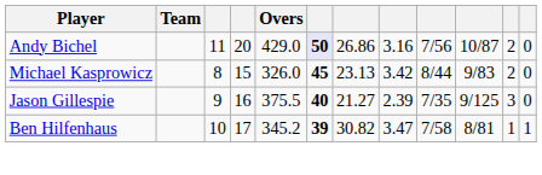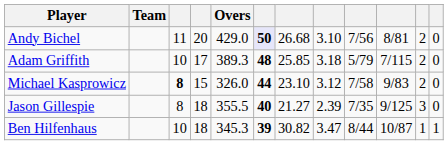Andy Bichel | column 7: 26.86 -> 26.68
Andy Bichel | column 8: 3.16 -> 3.10
Andy Bichel | column 10: 10/87 -> 8/81
+ row: Adam Griffith | 10 | 17 | 389.3 | 48 | 25.85 | 3.18 | 5/79 | 7/115 | 2 | 0
Michael Kasprowicz | column 3: normal -> bold
Michael Kasprowicz | column 6: 45 -> 44
Michael Kasprowicz | column 7: 23.13 -> 23.10
Michael Kasprowicz | column 8: 3.42 -> 3.12
Michael Kasprowicz | column 9: 8/44 -> 7/58
Jason Gillespie | column 3: 9 -> 8
Jason Gillespie | column 4: 16 -> 18
Jason Gillespie | Overs: 375.5 -> 355.5
Ben Hilfenhaus | column 4: 17 -> 18
Ben Hilfenhaus | Overs: 345.2 -> 345.3
Ben Hilfenhaus | column 9: 7/58 -> 8/44
Ben Hilfenhaus | column 10: 8/81 -> 10/87
